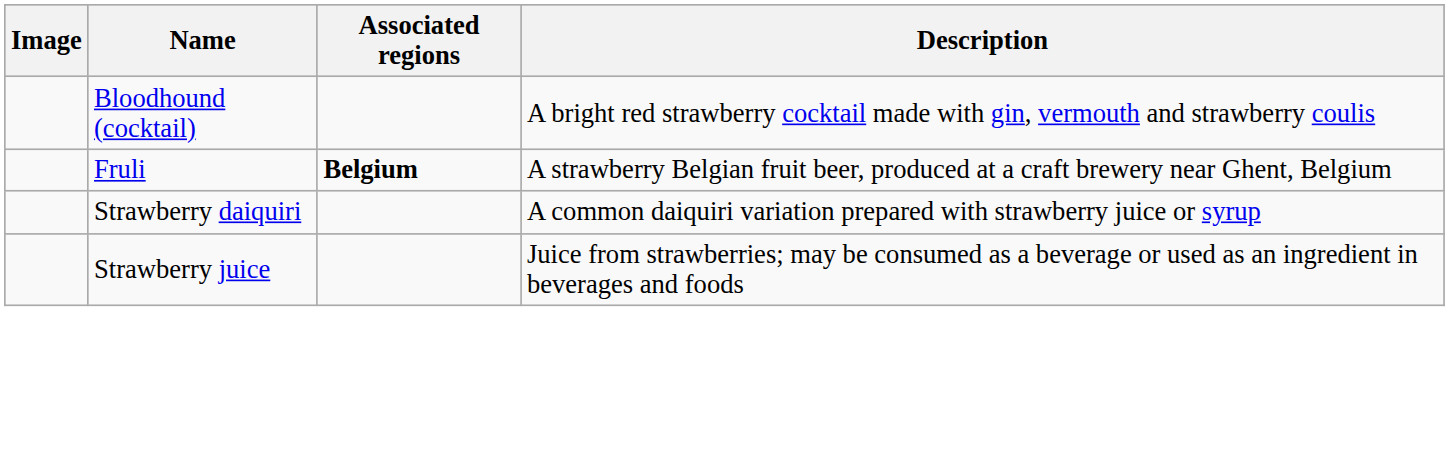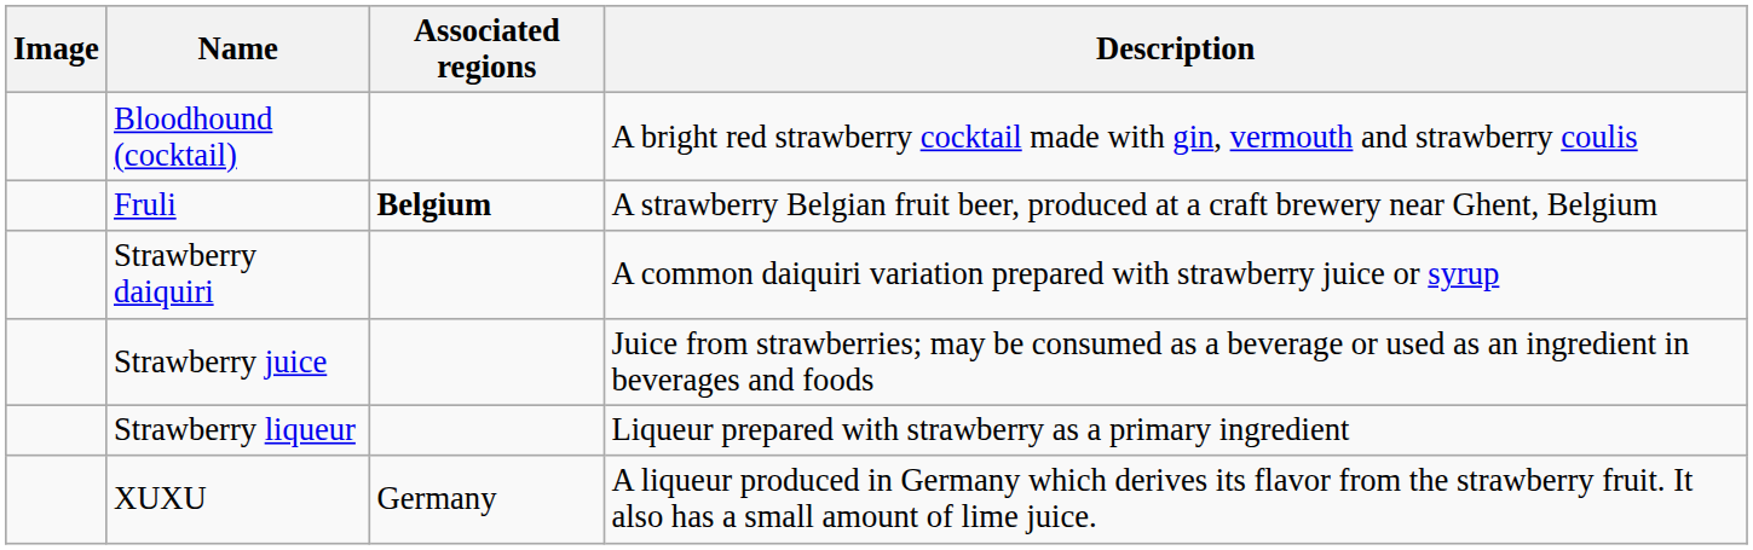+ row: Strawberry liqueur | Liqueur prepared with strawberry as a primary ingredient
+ row: XUXU | Germany | A liqueur produced in Germany which derives its flavor from the strawberry fruit. It also has a small amount of lime juice.
